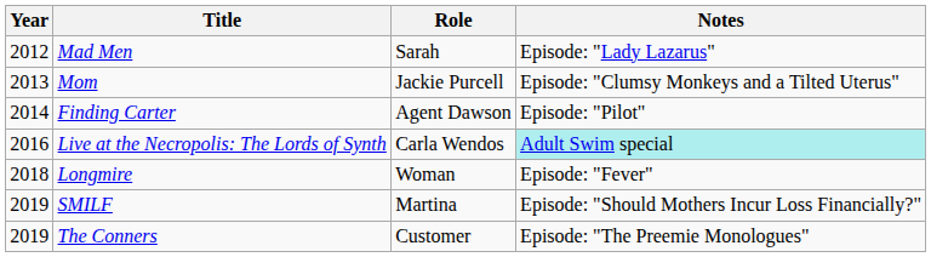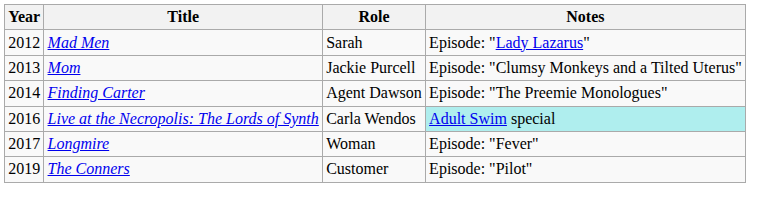Finding Carter | Notes: Episode: "Pilot" -> Episode: "The Preemie Monologues"
Longmire | Year: 2018 -> 2017
- row: 2019 | SMILF | Martina | Episode: "Should Mothers Incur Loss Financially?"
The Conners | Notes: Episode: "The Preemie Monologues" -> Episode: "Pilot"
